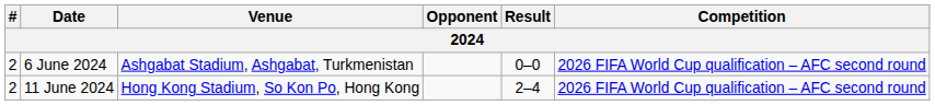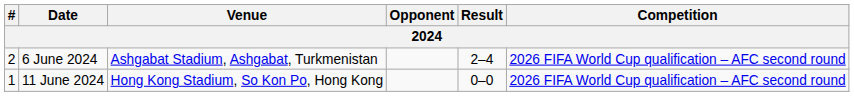6 June 2024 | Result: 0–0 -> 2–4
11 June 2024 | #: 2 -> 1
11 June 2024 | Result: 2–4 -> 0–0
